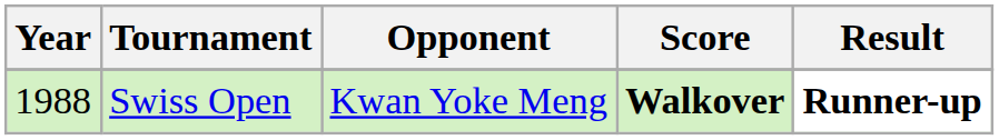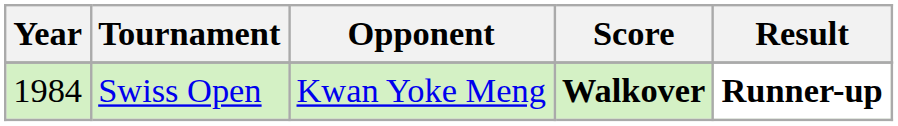Swiss Open | Year: 1988 -> 1984
